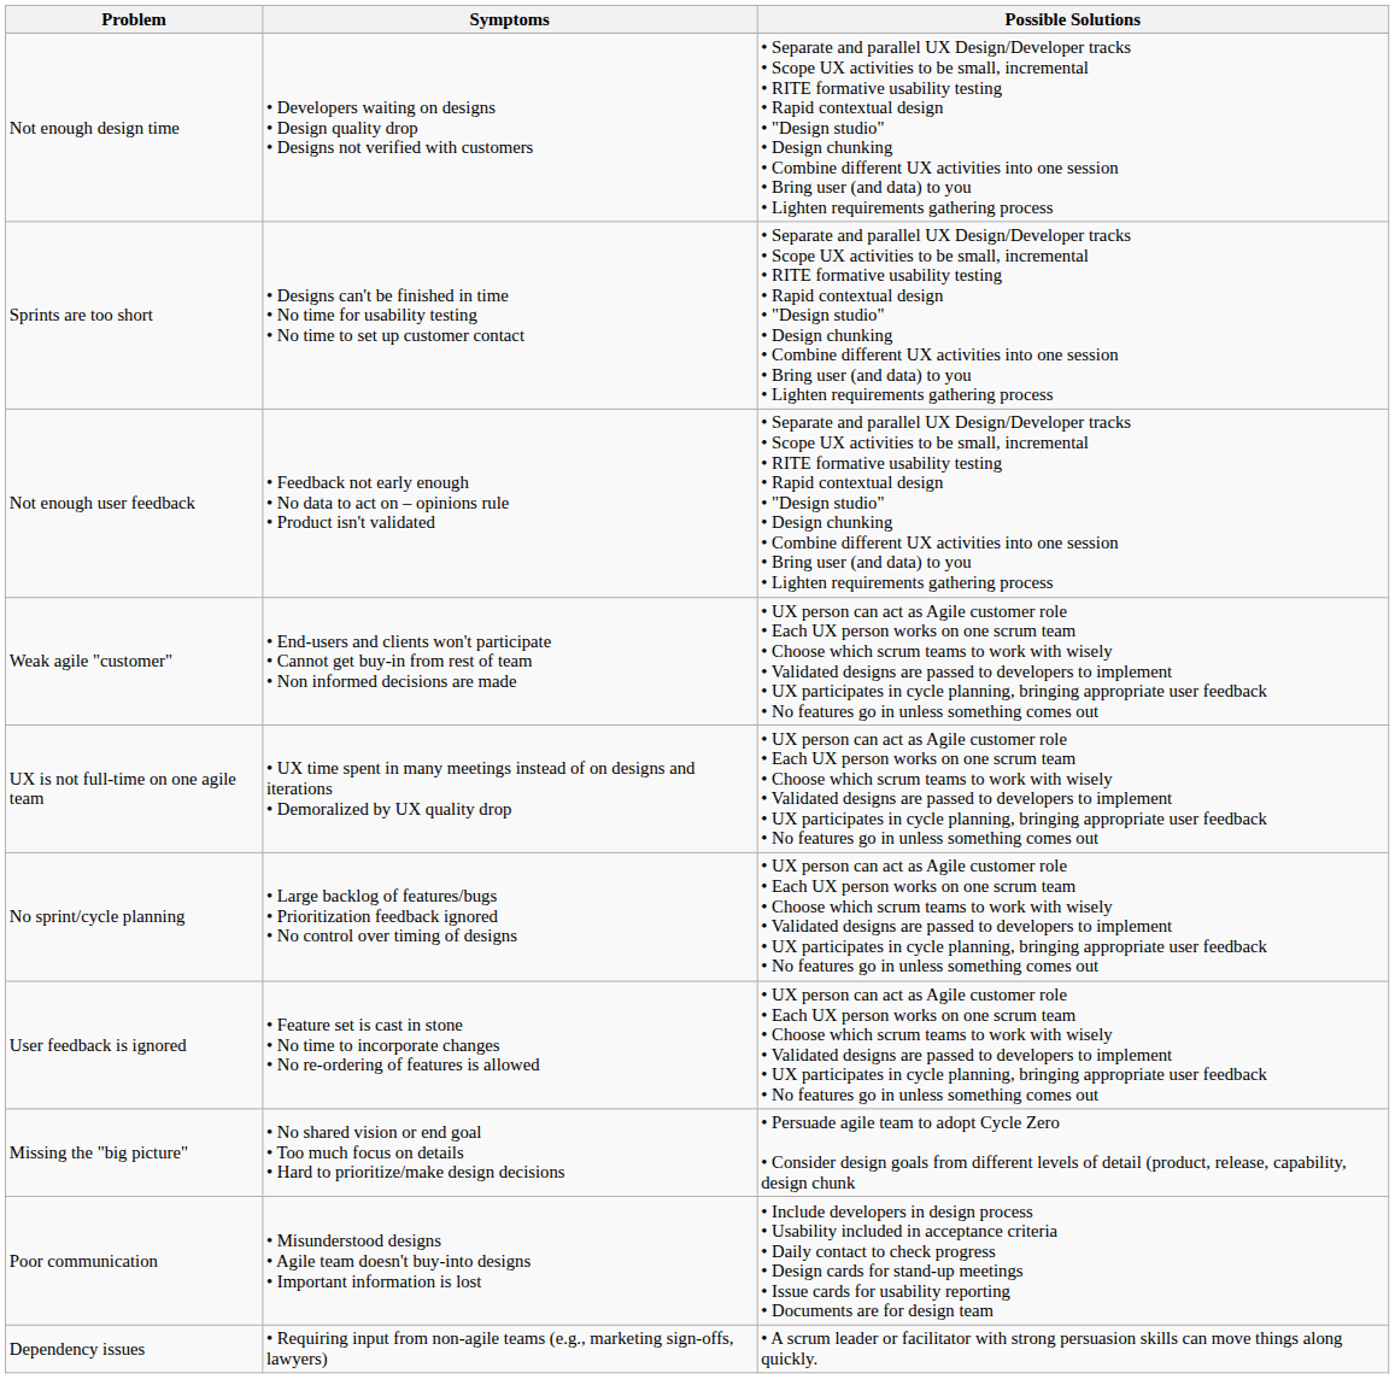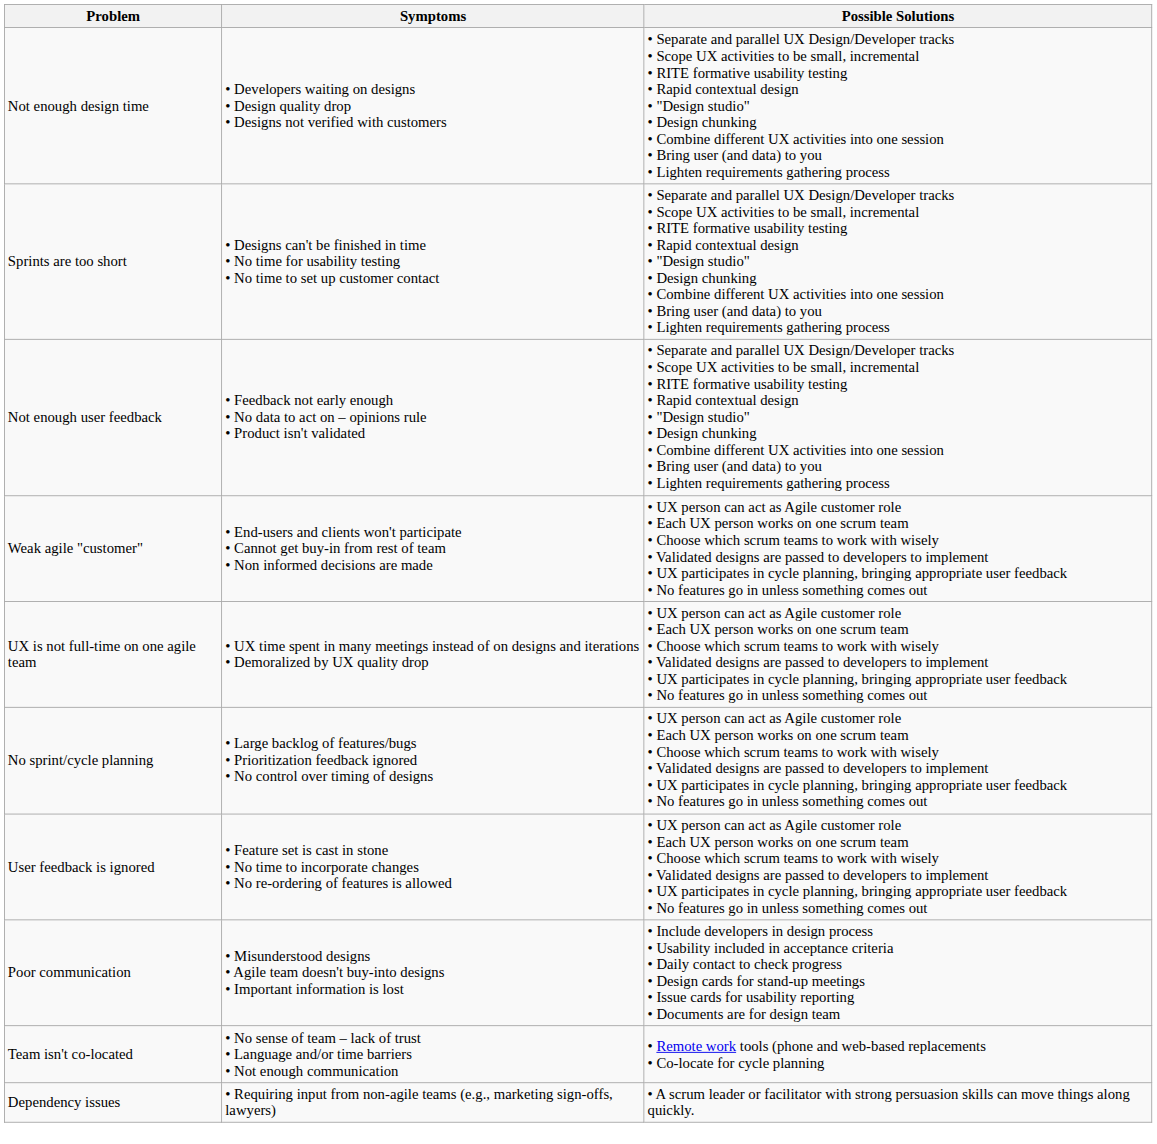- row: Missing the "big picture" | • No shared vision or end goal • Too much focus on details • Hard to prioritize/make design decisions | • Persuade agile team to adopt Cycle Zero • Consider design goals from different levels of detail (product, release, capability, design chunk
+ row: Team isn't co-located | • No sense of team – lack of trust • Language and/or time barriers • Not enough communication | • Remote work tools (phone and web-based replacements • Co-locate for cycle planning
